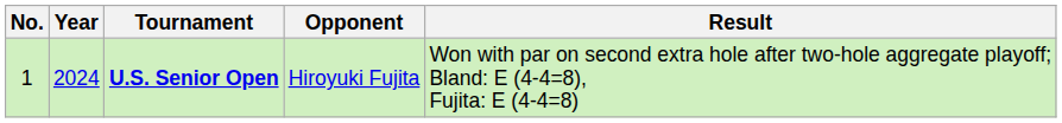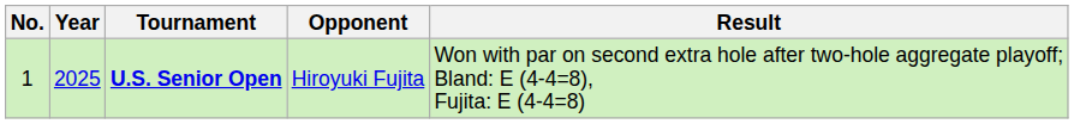U.S. Senior Open | Year: 2024 -> 2025
